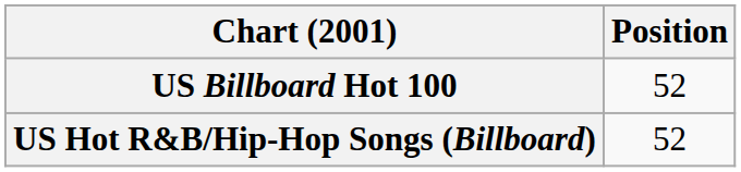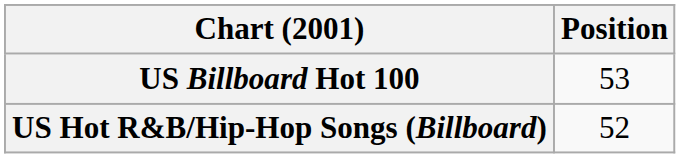US Billboard Hot 100 | Position: 52 -> 53
